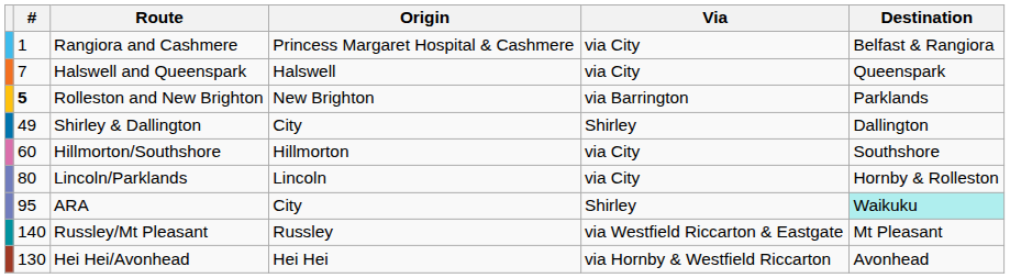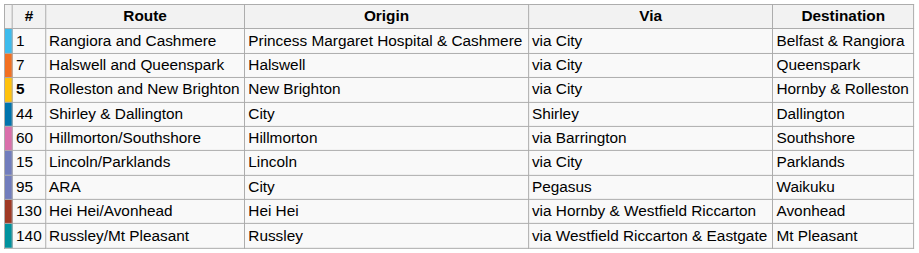Rolleston and New Brighton | Via: via Barrington -> via City
Rolleston and New Brighton | Destination: Parklands -> Hornby & Rolleston
Shirley & Dallington | #: 49 -> 44
Hillmorton/Southshore | Via: via City -> via Barrington
Lincoln/Parklands | #: 80 -> 15
Lincoln/Parklands | Destination: Hornby & Rolleston -> Parklands
ARA | Via: Shirley -> Pegasus
ARA | Destination: paleturquoise background -> no background
rows swapped: Hei Hei/Avonhead <-> Russley/Mt Pleasant
